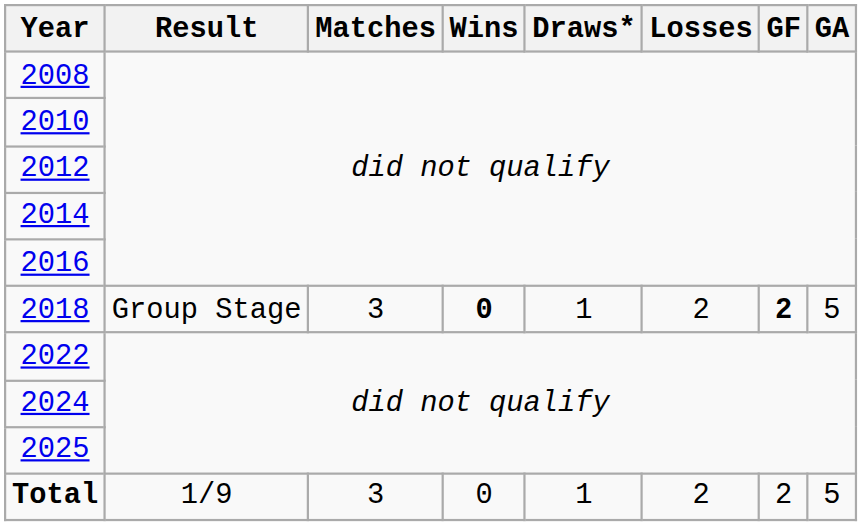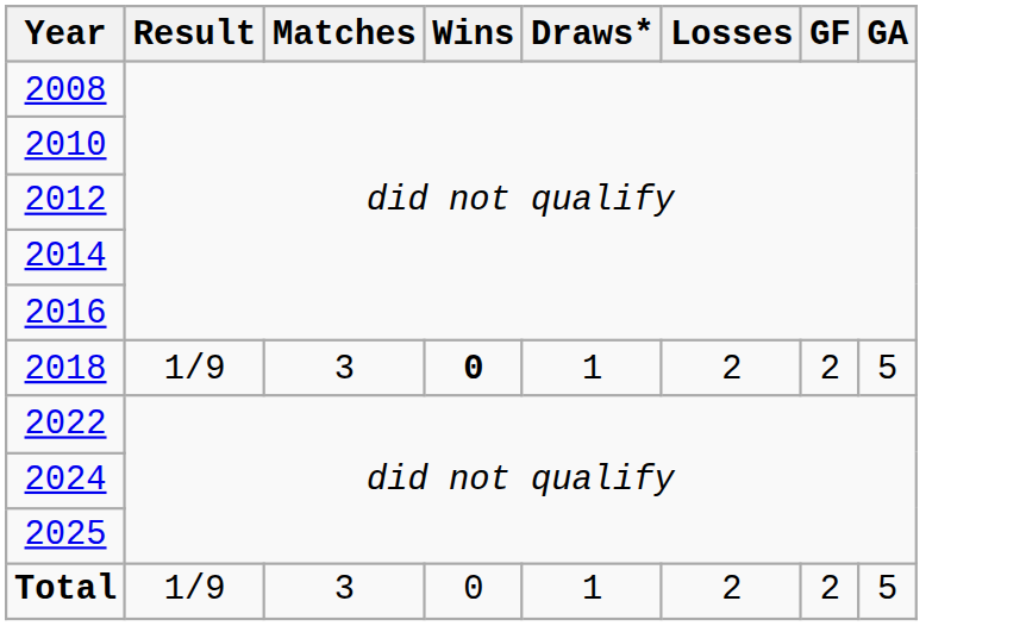2018 | Result: Group Stage -> 1/9
2018 | GF: bold -> normal
